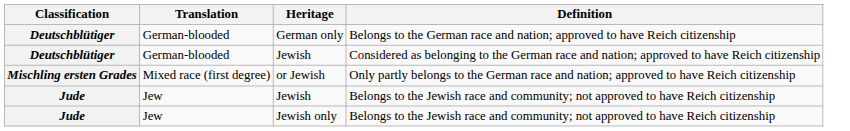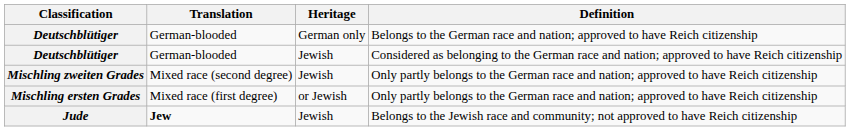+ row: Mischling zweiten Grades | Mixed race (second degree) | Jewish | Only partly belongs to the German race and nation; approved to have Reich citizenship
Jude / Jewish | Translation: normal -> bold
- row: Jude | Jew | Jewish only | Belongs to the Jewish race and community; not approved to have Reich citizenship
